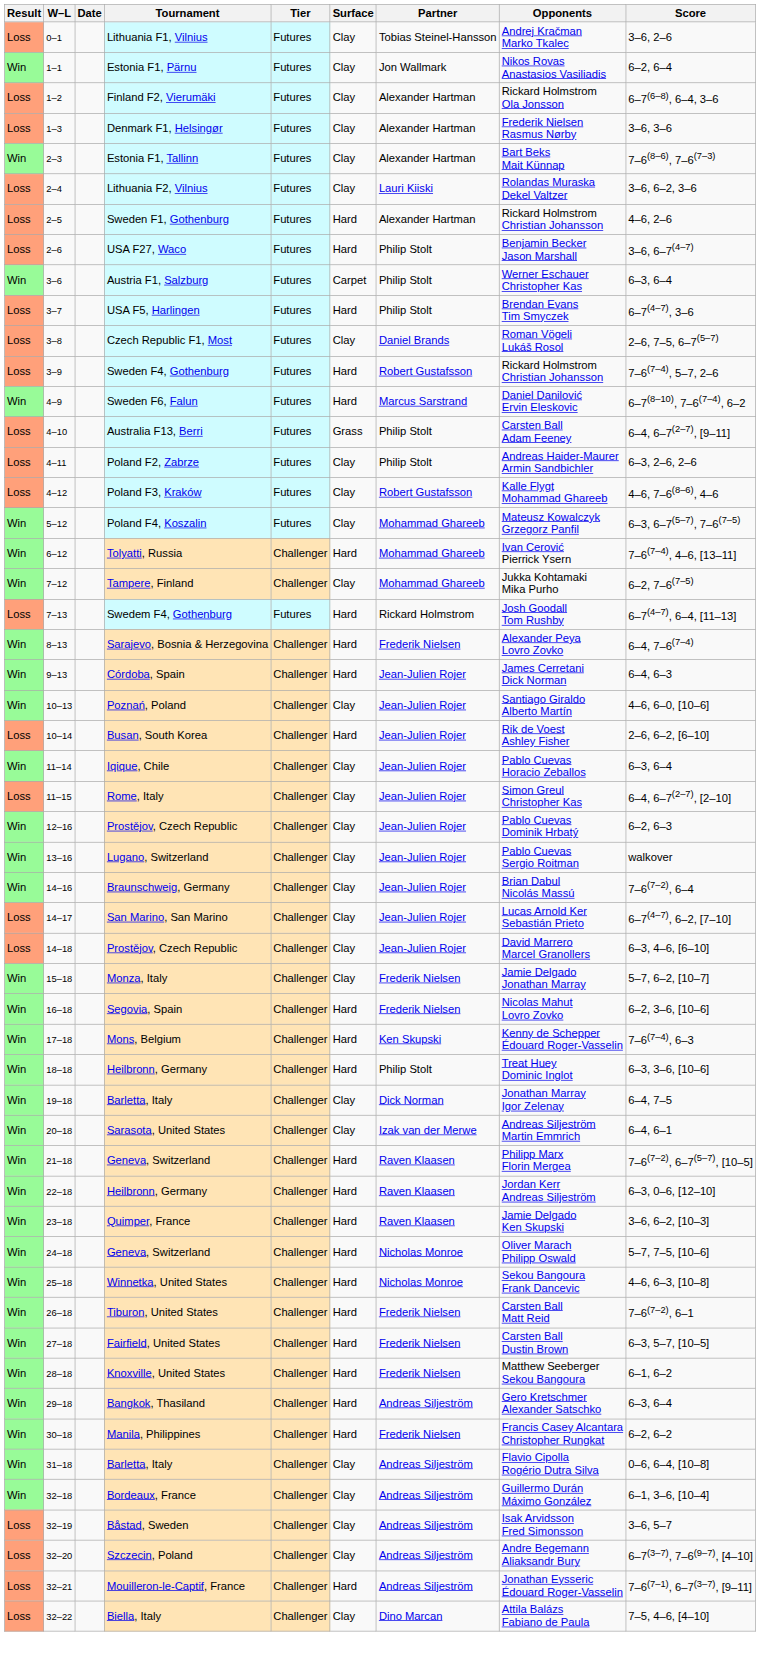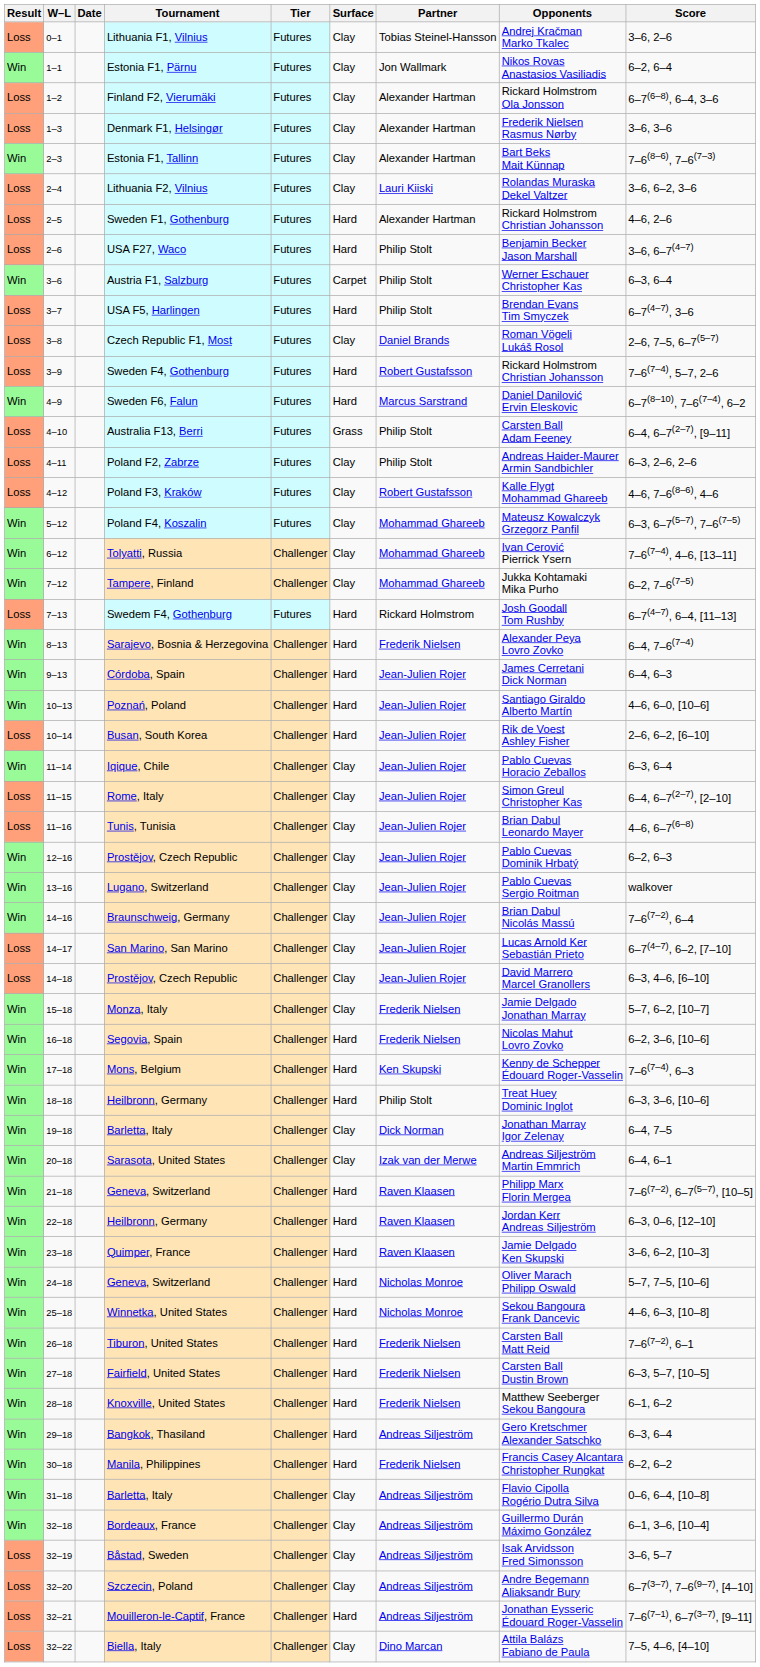Tolyatti, Russia | Surface: Hard -> Clay
Poznań, Poland | Surface: Clay -> Hard
+ row: Loss | 11–16 | Tunis, Tunisia | Challenger | Clay | Jean-Julien Rojer | Brian Dabul Leonardo Mayer | 4–6, 6–7(6–8)
